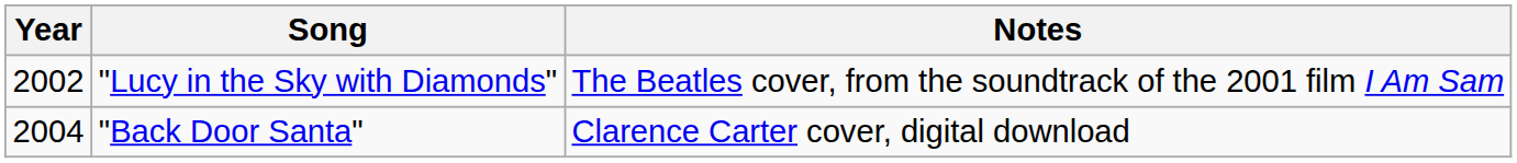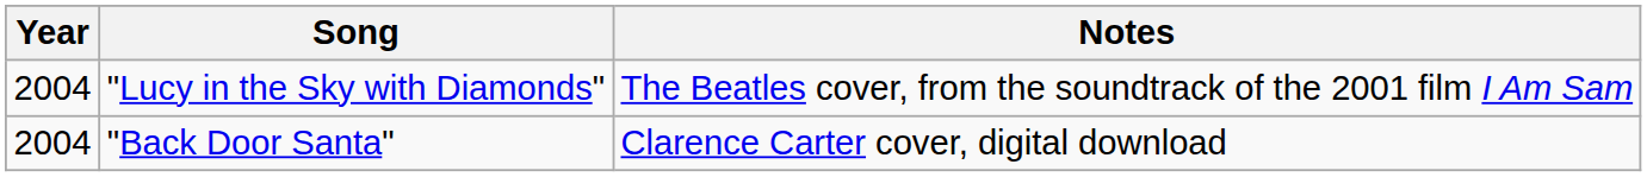"Lucy in the Sky with Diamonds" | Year: 2002 -> 2004
